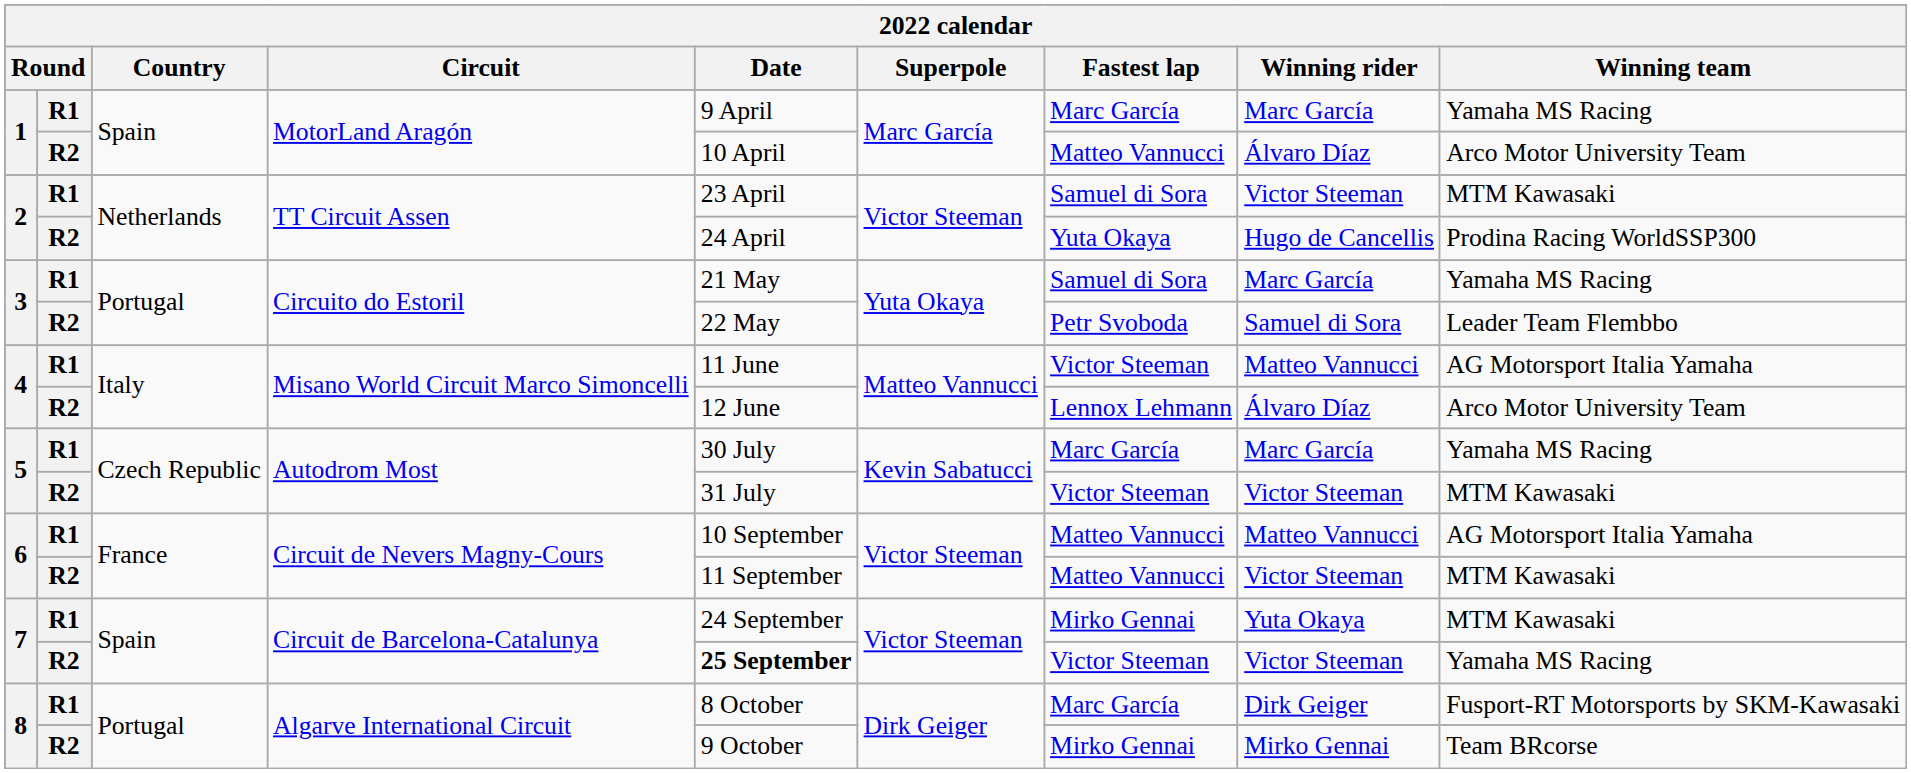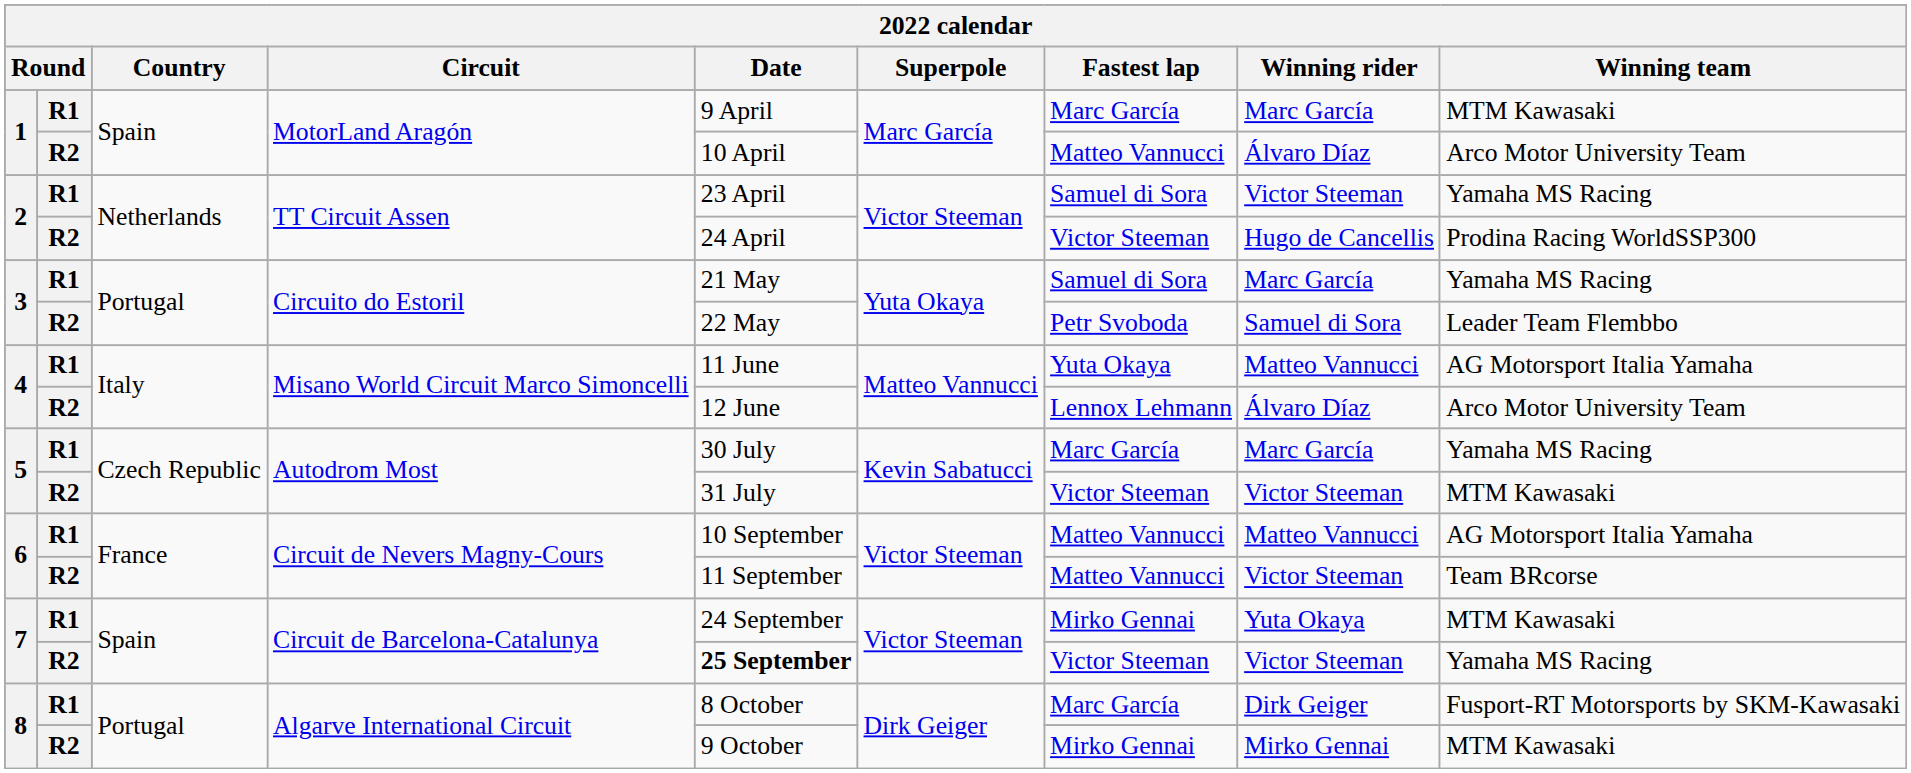1 / R1 | Winning team: Yamaha MS Racing -> MTM Kawasaki
2 / R1 | Winning team: MTM Kawasaki -> Yamaha MS Racing
2 / R2 | Fastest lap: Yuta Okaya -> Victor Steeman
4 / R1 | Fastest lap: Victor Steeman -> Yuta Okaya
6 / R2 | Winning team: MTM Kawasaki -> Team BRcorse
8 / R2 | Winning team: Team BRcorse -> MTM Kawasaki
